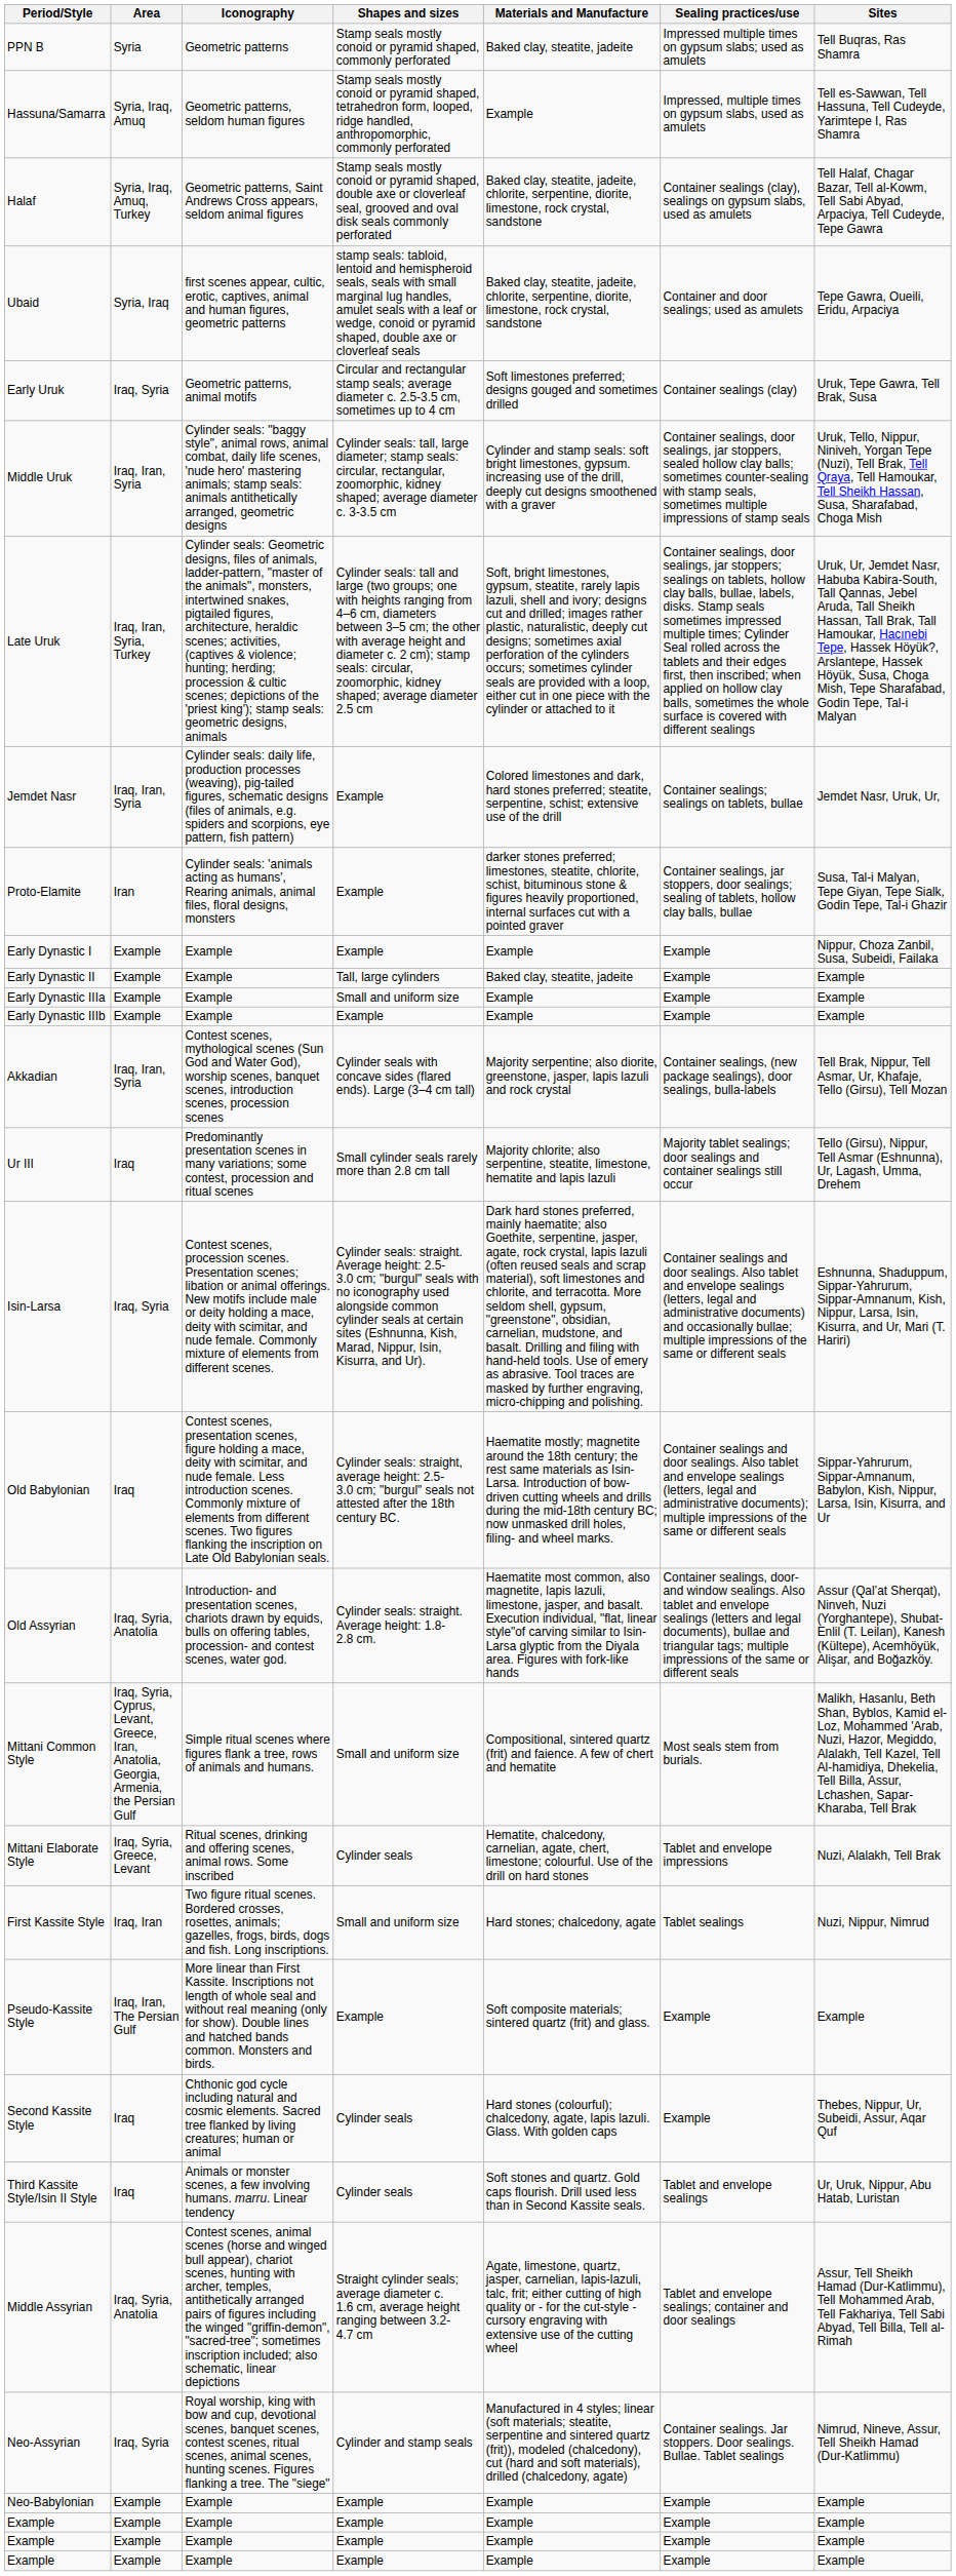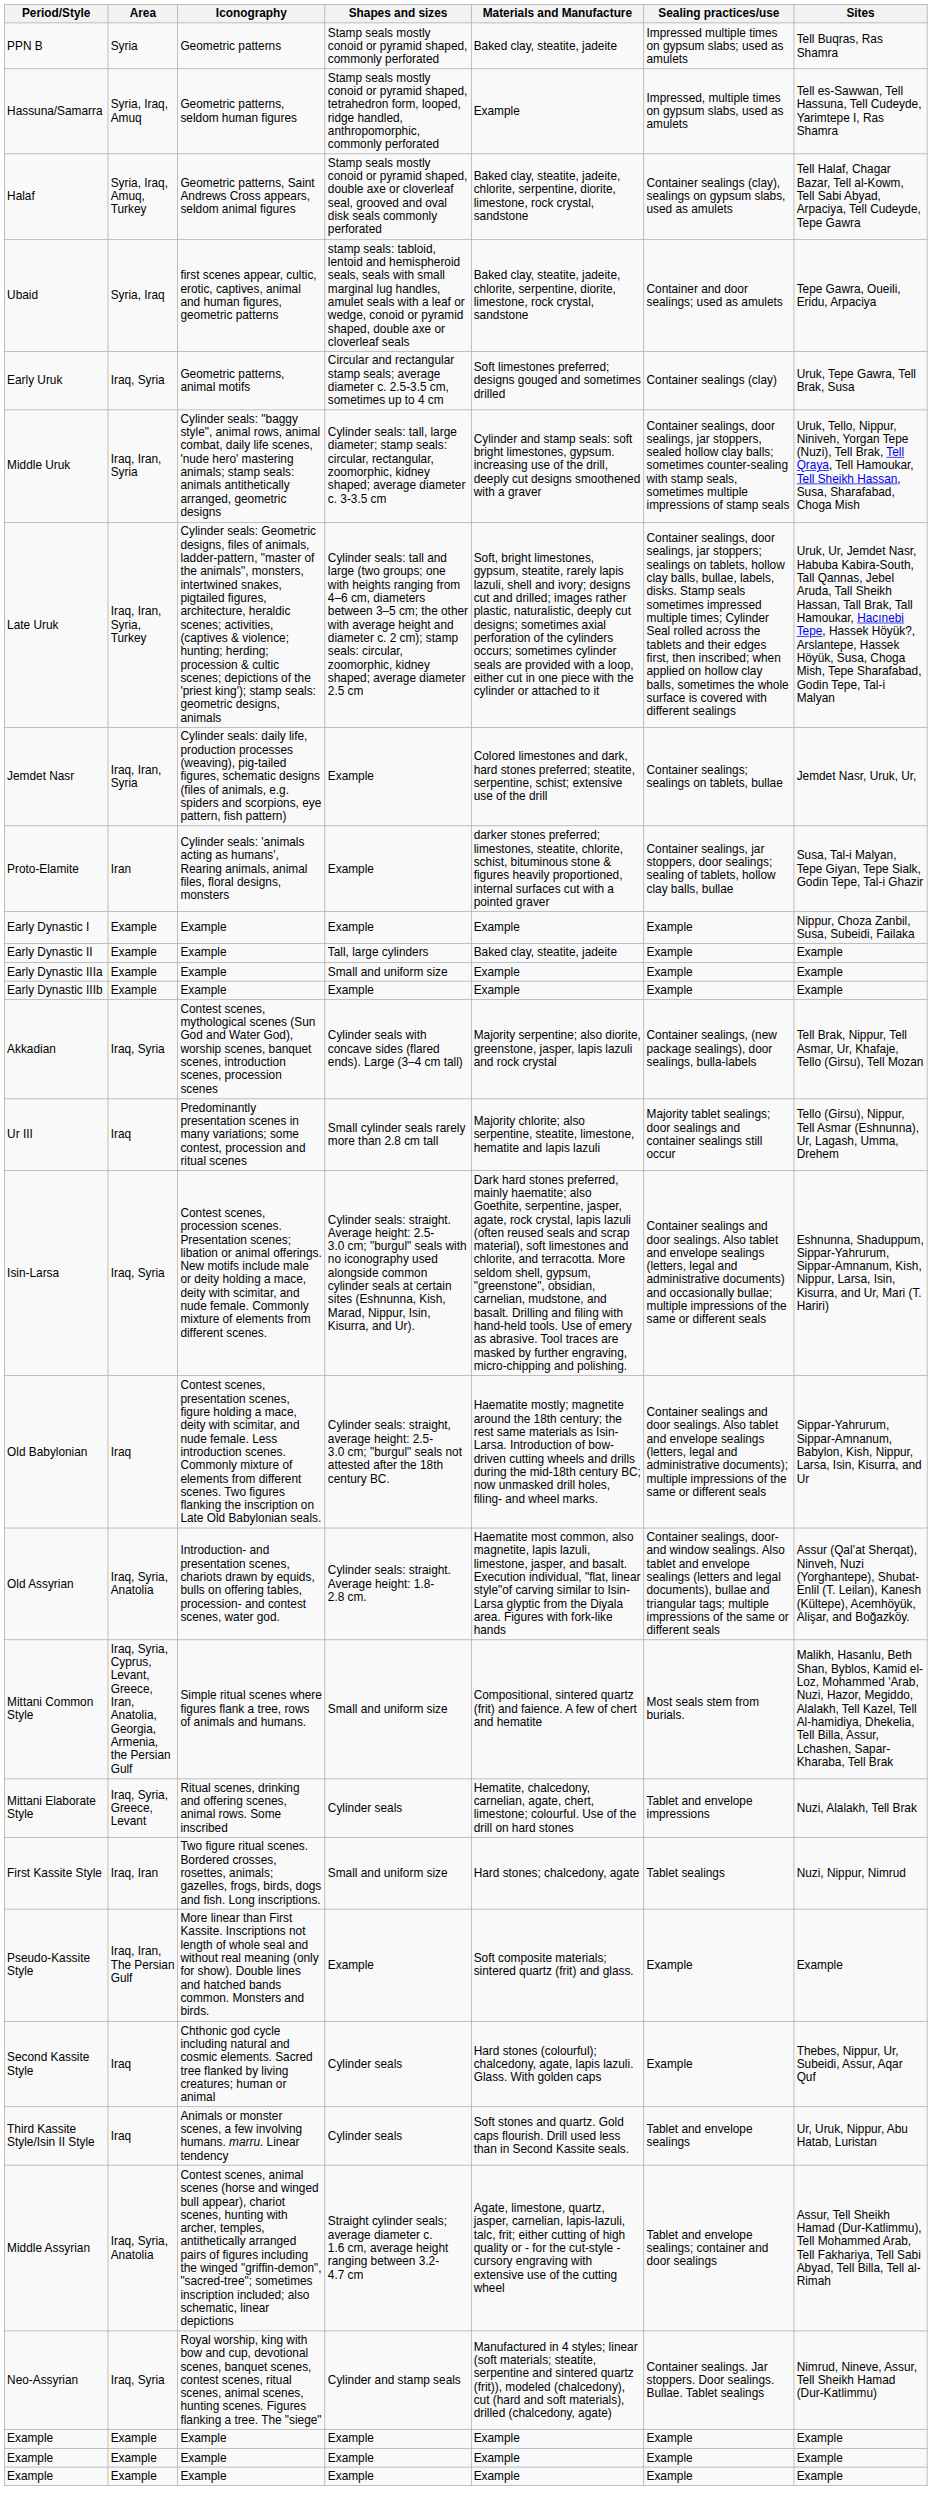Akkadian | Area: Iraq, Iran, Syria -> Iraq, Syria
- row: Neo-Babylonian | Example | Example | Example | Example | Example | Example
